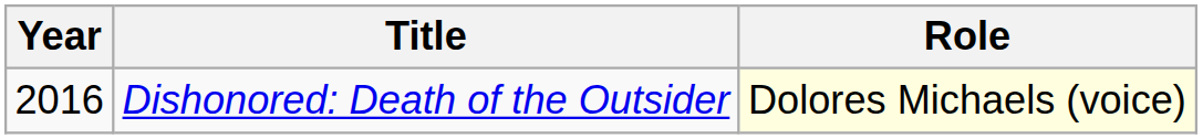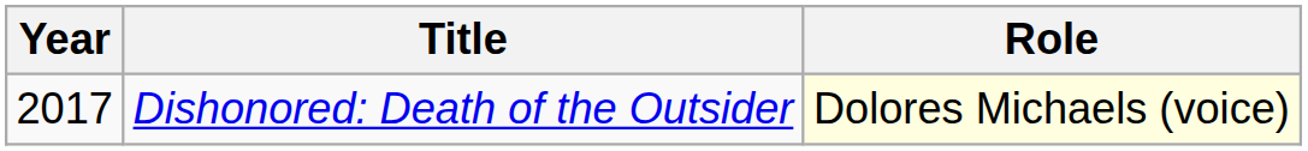Dishonored: Death of the Outsider | Year: 2016 -> 2017
